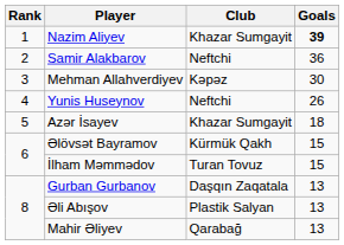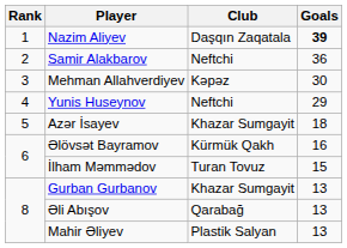Nazim Aliyev | Club: Khazar Sumgayit -> Daşqın Zaqatala
Yunis Huseynov | Goals: 26 -> 29
Əlövsət Bayramov | Goals: 15 -> 16
Gurban Gurbanov | Club: Daşqın Zaqatala -> Khazar Sumgayit
Əli Abışov | Club: Plastik Salyan -> Qarabağ
Mahir Əliyev | Club: Qarabağ -> Plastik Salyan
